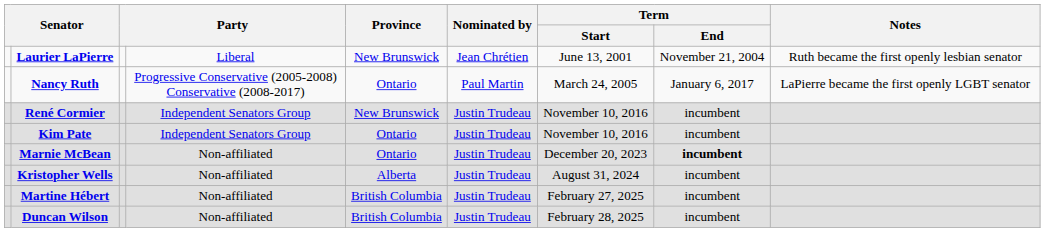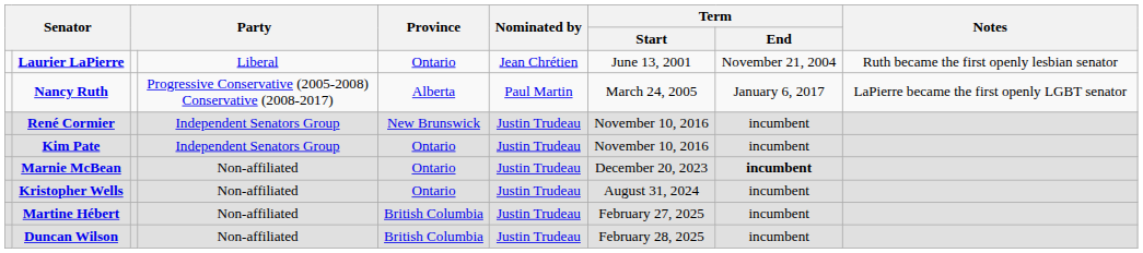Laurier LaPierre | Province: New Brunswick -> Ontario
Nancy Ruth | Province: Ontario -> Alberta
Kristopher Wells | Province: Alberta -> Ontario
